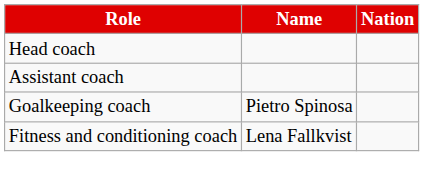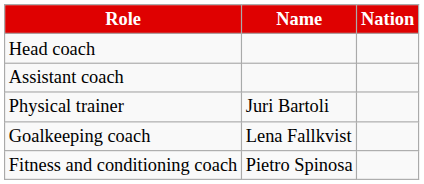+ row: Physical trainer | Juri Bartoli
Goalkeeping coach | Name: Pietro Spinosa -> Lena Fallkvist
Fitness and conditioning coach | Name: Lena Fallkvist -> Pietro Spinosa
